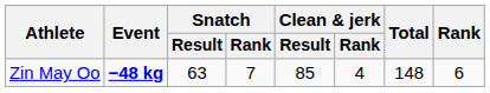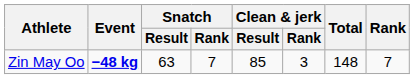Zin May Oo | Clean & jerk / Rank: 4 -> 3
Zin May Oo | Rank: 6 -> 7
